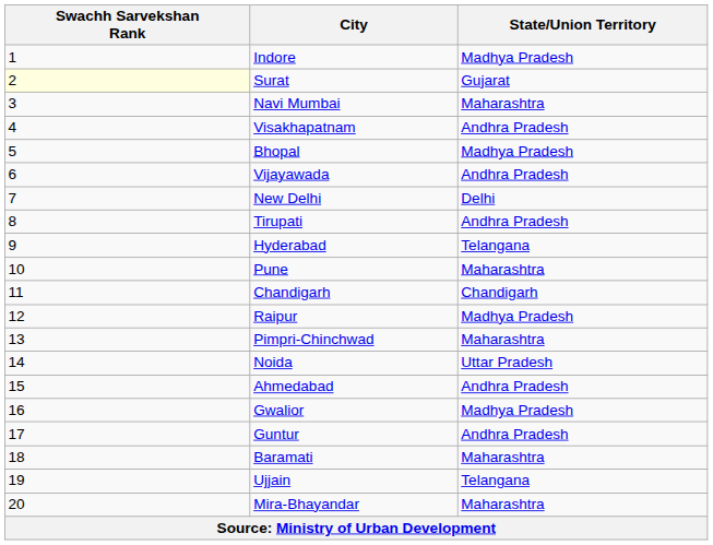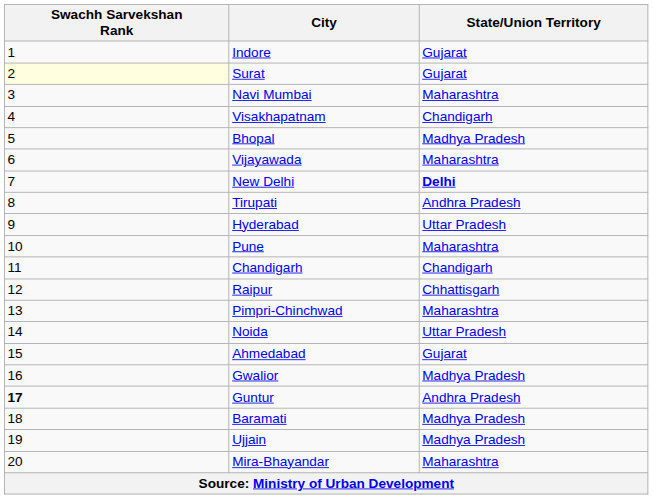Indore | State/Union Territory: Madhya Pradesh -> Gujarat
Visakhapatnam | State/Union Territory: Andhra Pradesh -> Chandigarh
Vijayawada | State/Union Territory: Andhra Pradesh -> Maharashtra
New Delhi | State/Union Territory: normal -> bold
Hyderabad | State/Union Territory: Telangana -> Uttar Pradesh
Raipur | State/Union Territory: Madhya Pradesh -> Chhattisgarh
Ahmedabad | State/Union Territory: Andhra Pradesh -> Gujarat
Guntur | Swachh Sarvekshan Rank: normal -> bold
Baramati | State/Union Territory: Maharashtra -> Madhya Pradesh
Ujjain | State/Union Territory: Telangana -> Madhya Pradesh
